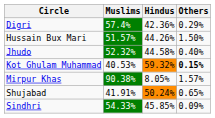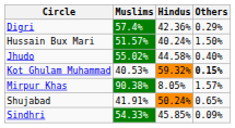Hussain Bux Mari | Hindus: 44.26% -> 40.24%
Jhudo | Muslims: 52.32% -> 55.02%
